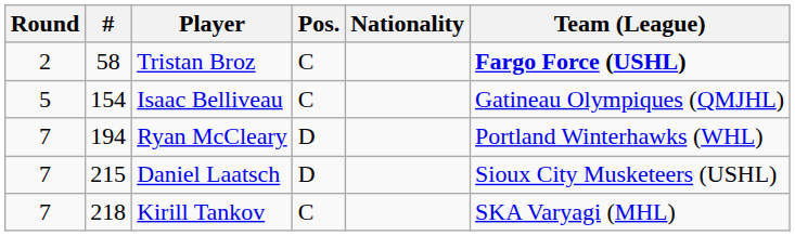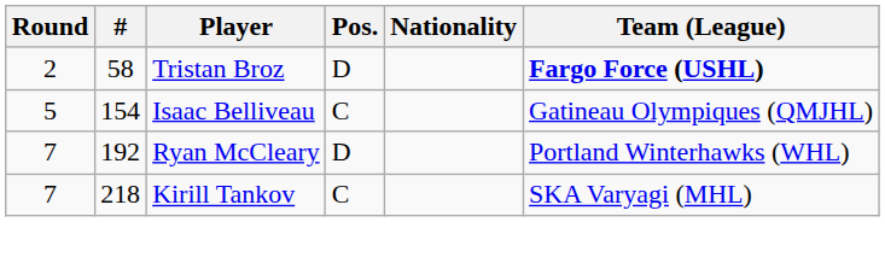Tristan Broz | Pos.: C -> D
Ryan McCleary | #: 194 -> 192
- row: 7 | 215 | Daniel Laatsch | D | Sioux City Musketeers (USHL)
